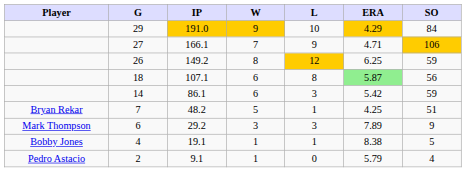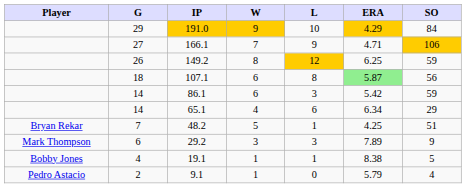+ row: 14 | 65.1 | 4 | 6 | 6.34 | 29
